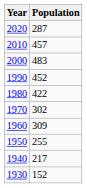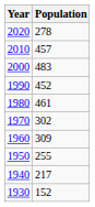2020 | Population: 287 -> 278
1980 | Population: 422 -> 461
